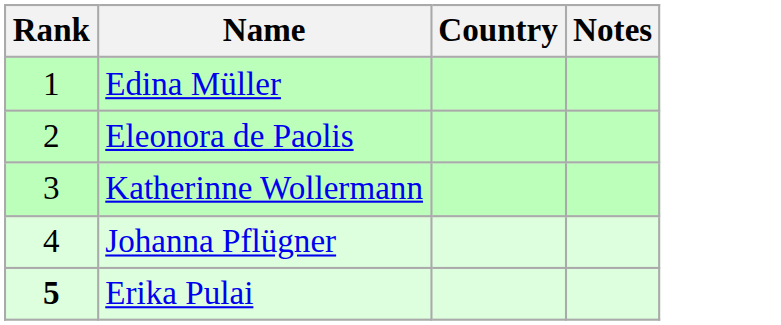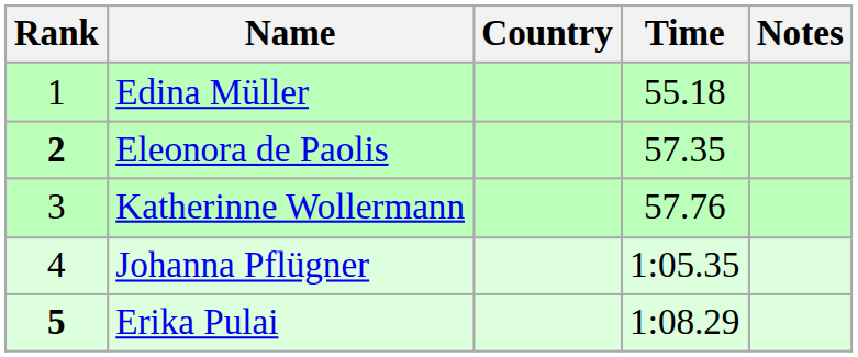+ column: Time | 55.18 | 57.35 | 57.76 | 1:05.35 | 1:08.29
Eleonora de Paolis | Rank: normal -> bold
